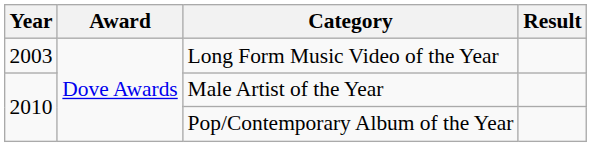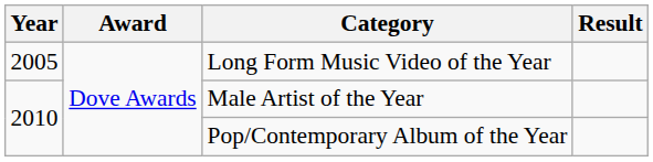Long Form Music Video of the Year | Year: 2003 -> 2005
